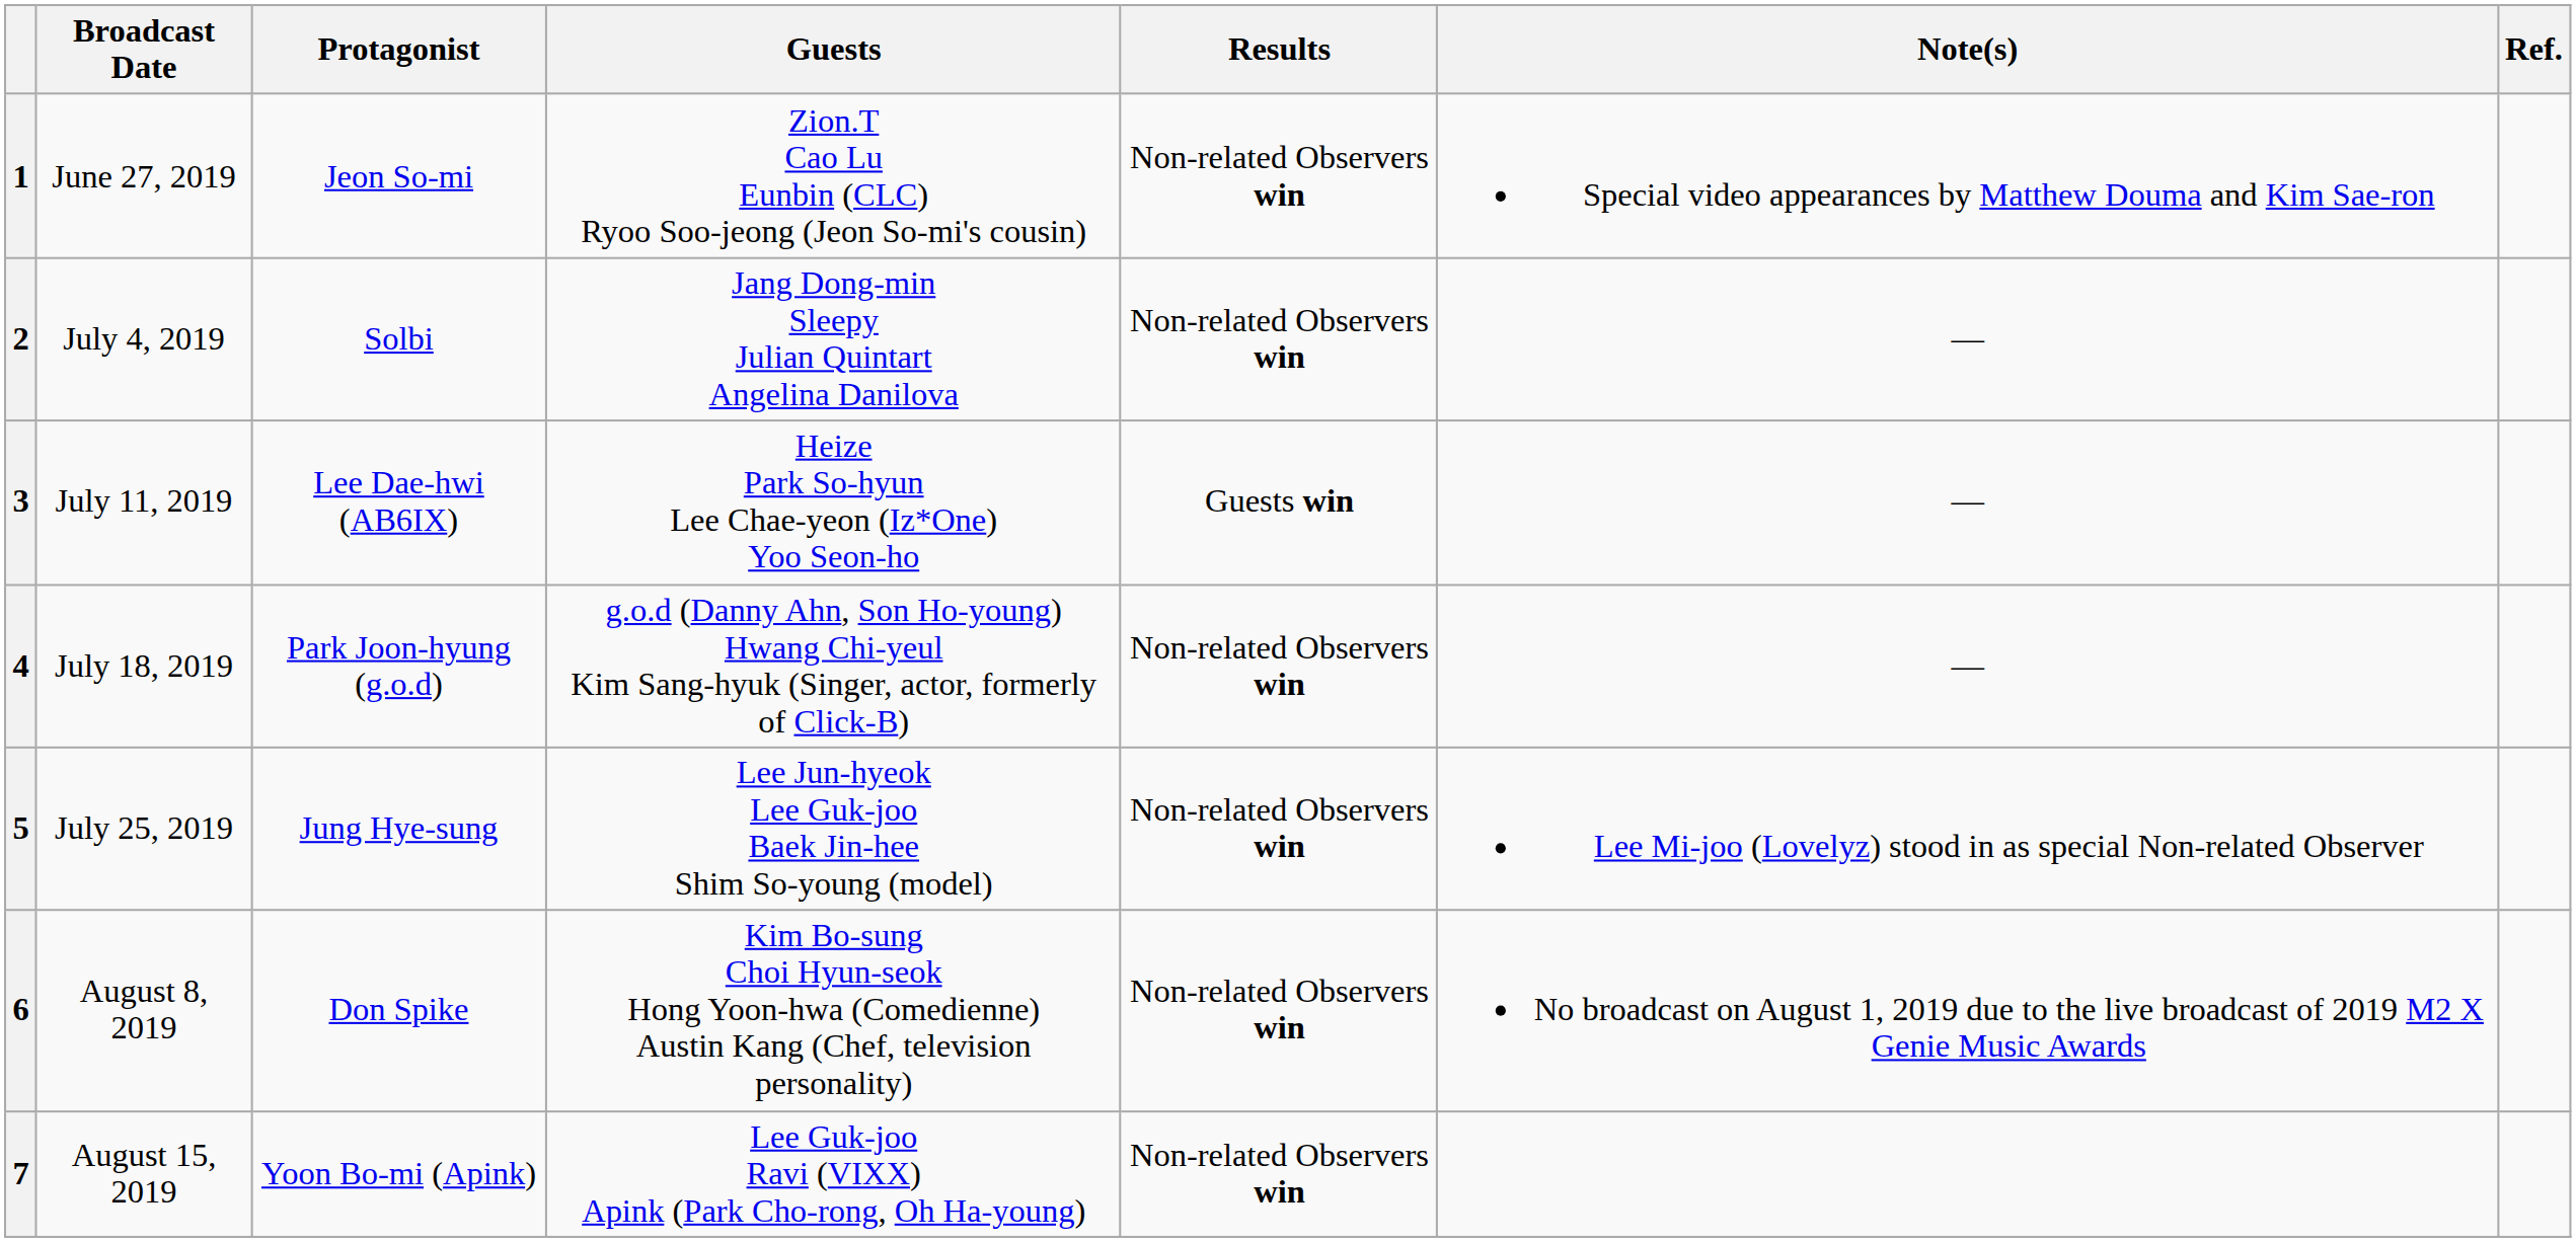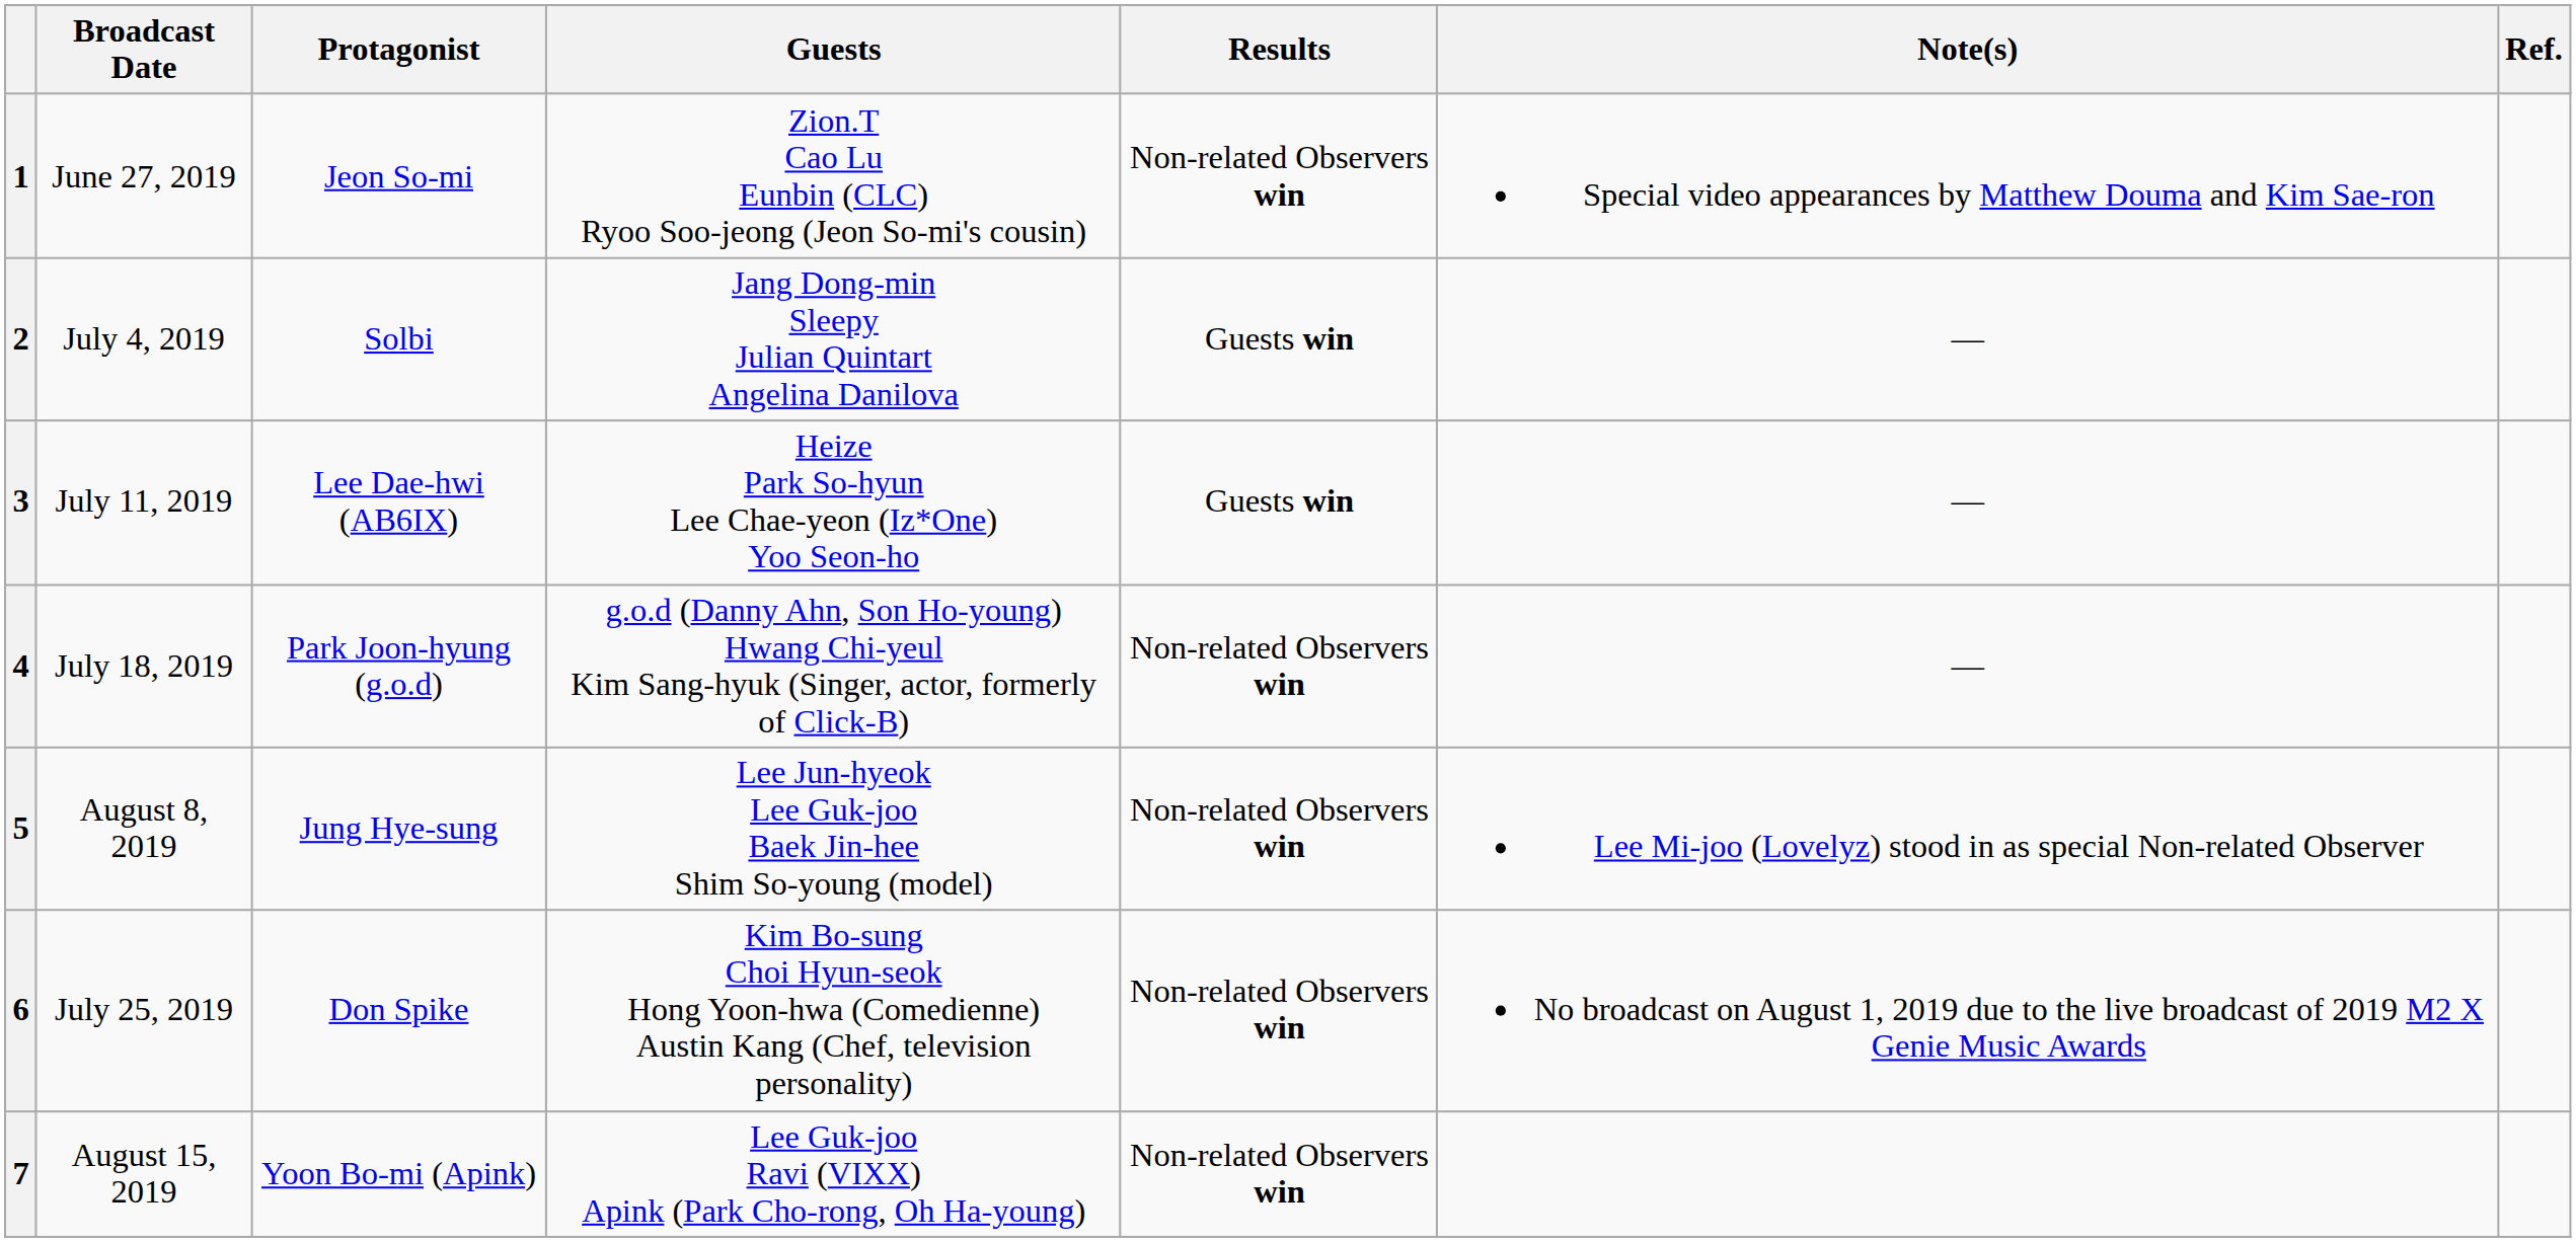2 | Results: Non-related Observers win -> Guests win
5 | Broadcast Date: July 25, 2019 -> August 8, 2019
6 | Broadcast Date: August 8, 2019 -> July 25, 2019
